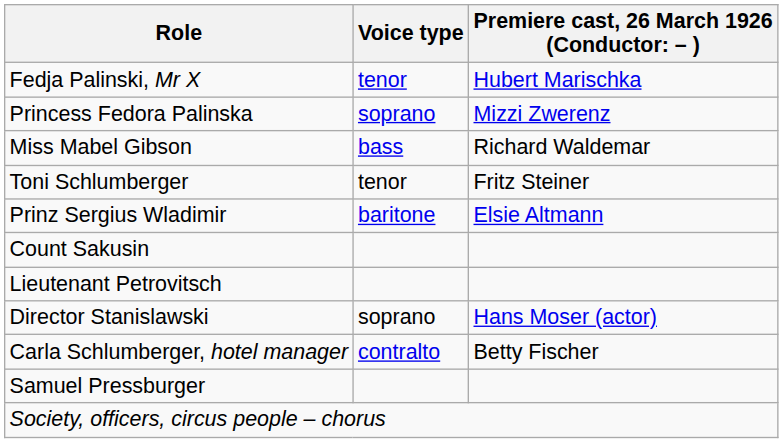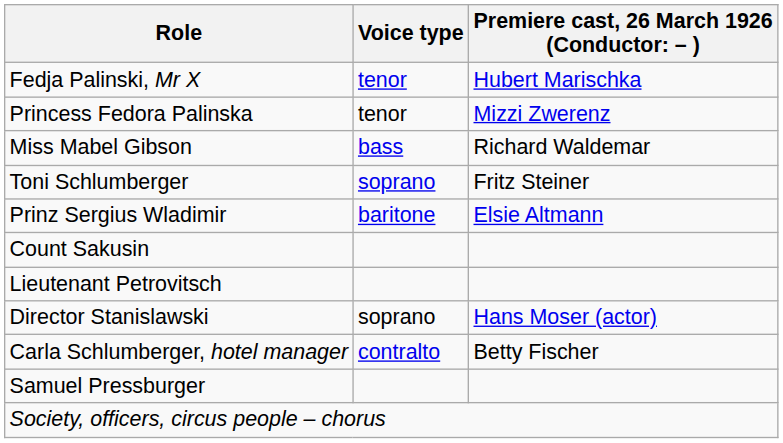Princess Fedora Palinska | Voice type: soprano -> tenor
Toni Schlumberger | Voice type: tenor -> soprano
